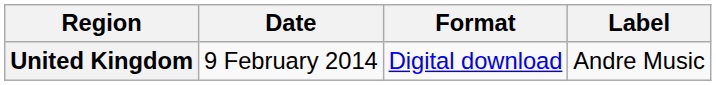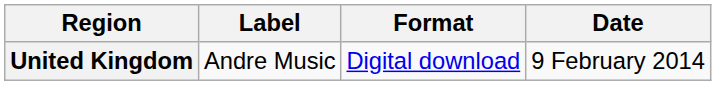columns swapped: Date <-> Label
